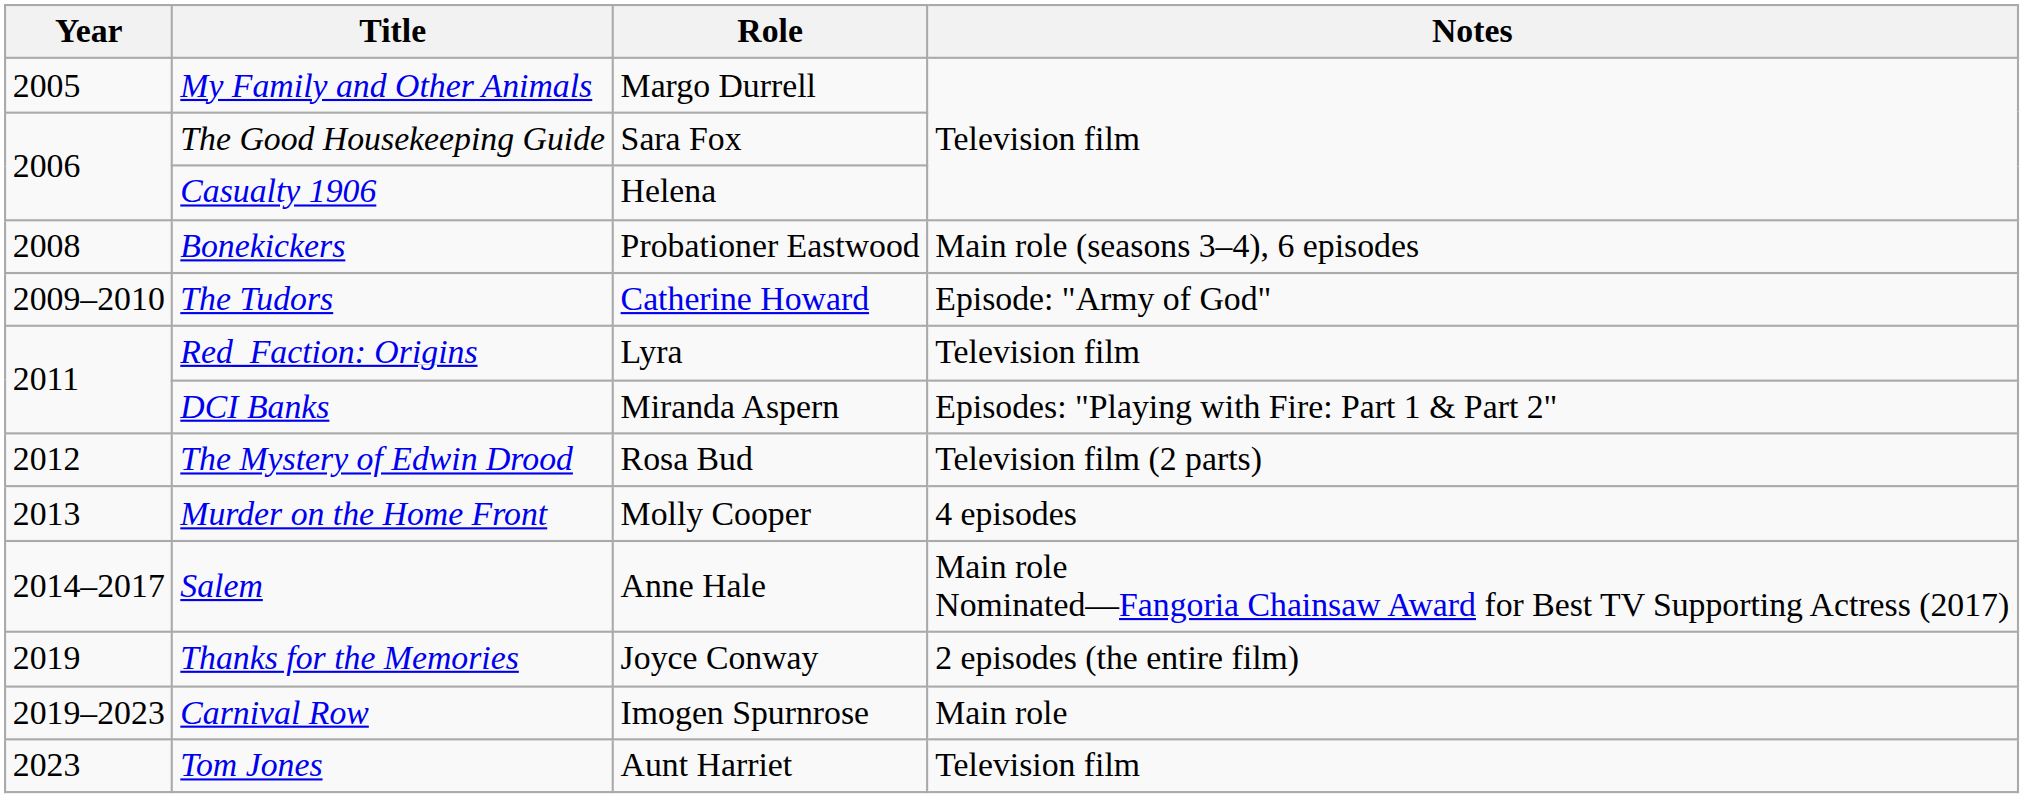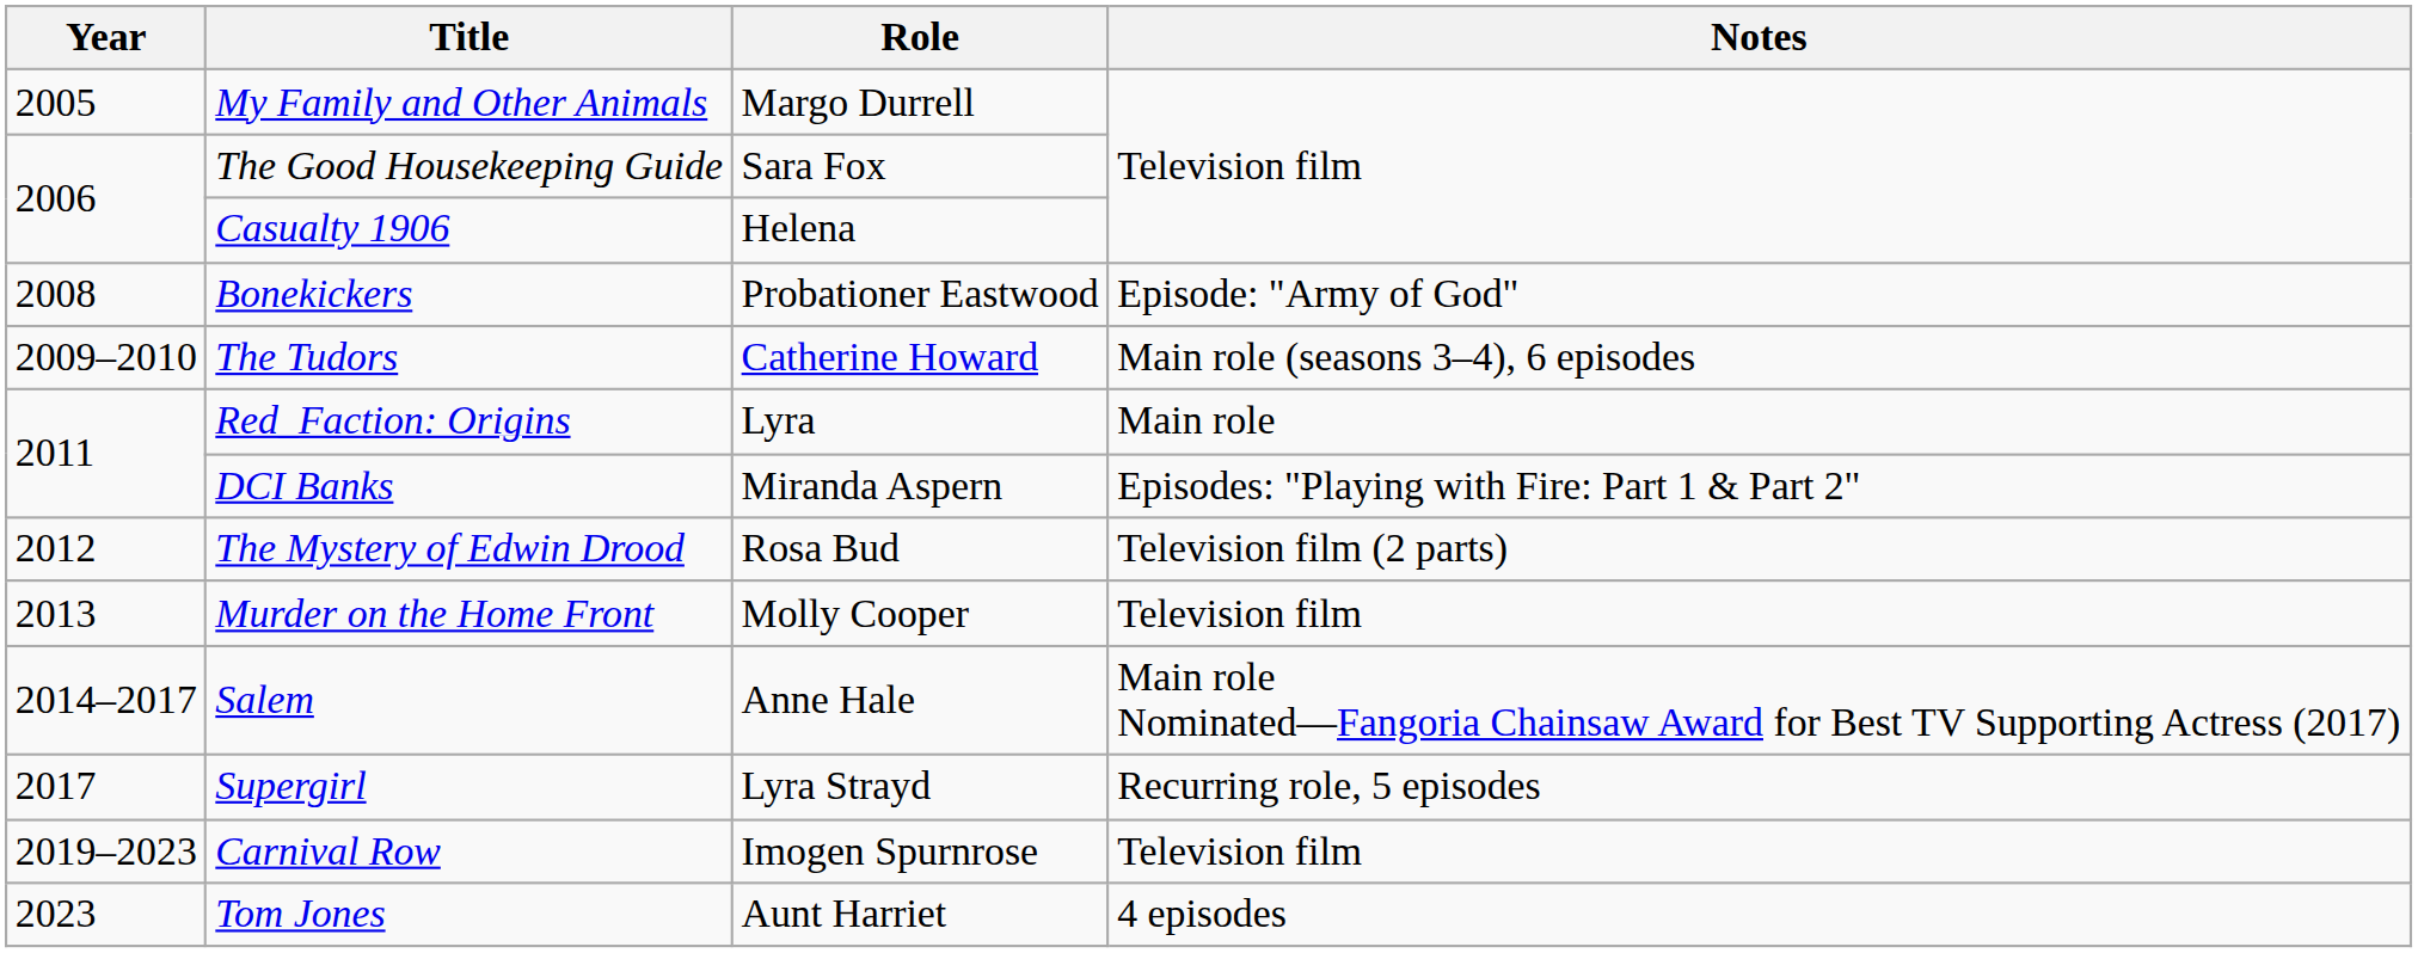Bonekickers | Notes: Main role (seasons 3–4), 6 episodes -> Episode: "Army of God"
The Tudors | Notes: Episode: "Army of God" -> Main role (seasons 3–4), 6 episodes
Red_Faction: Origins | Notes: Television film -> Main role
Murder on the Home Front | Notes: 4 episodes -> Television film
+ row: 2017 | Supergirl | Lyra Strayd | Recurring role, 5 episodes
- row: 2019 | Thanks for the Memories | Joyce Conway | 2 episodes (the entire film)
Carnival Row | Notes: Main role -> Television film
Tom Jones | Notes: Television film -> 4 episodes
